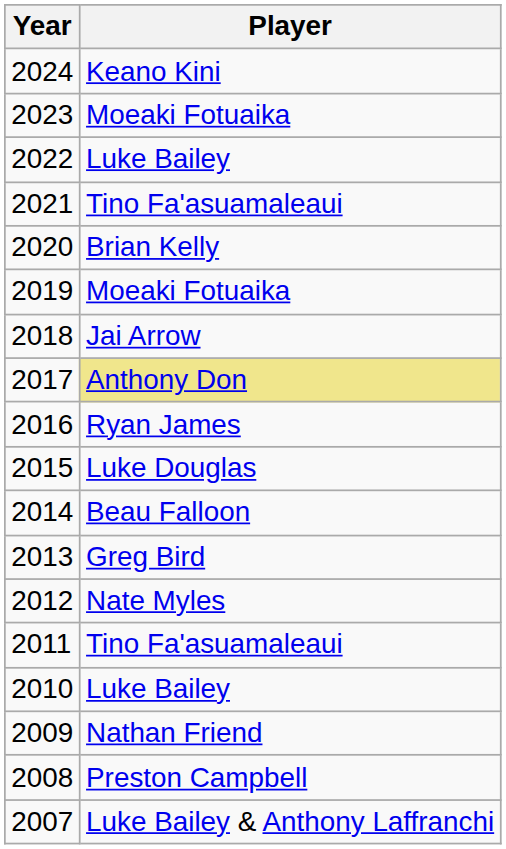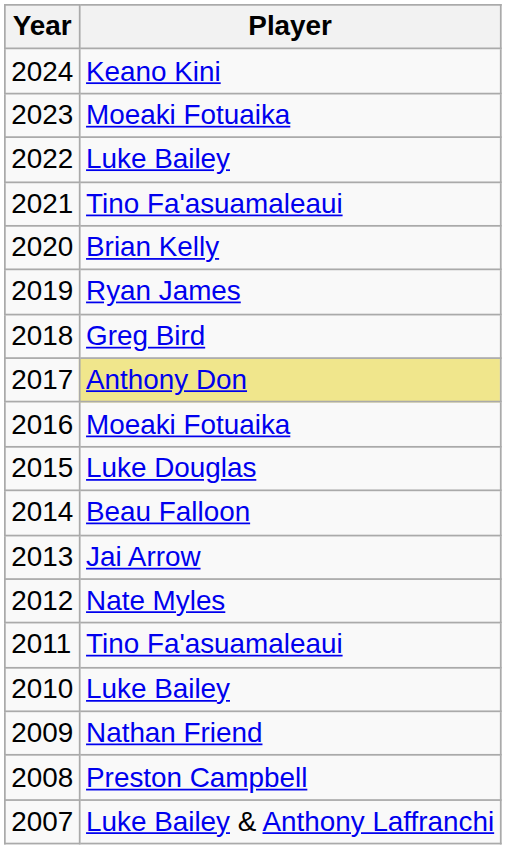2019 | Player: Moeaki Fotuaika -> Ryan James
2018 | Player: Jai Arrow -> Greg Bird
2016 | Player: Ryan James -> Moeaki Fotuaika
2013 | Player: Greg Bird -> Jai Arrow
